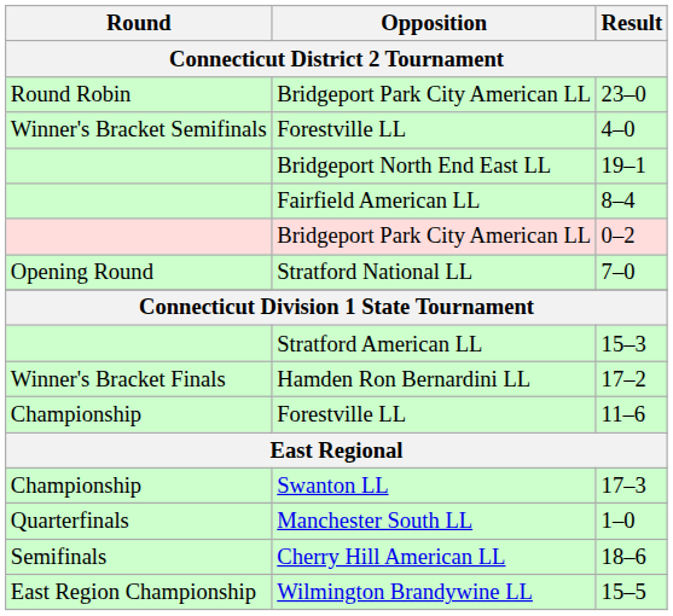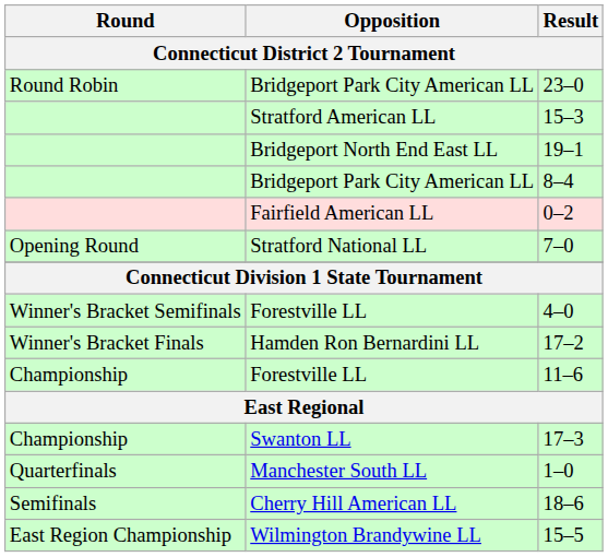rows swapped: 15–3 <-> 4–0
8–4 | Opposition: Fairfield American LL -> Bridgeport Park City American LL
0–2 | Opposition: Bridgeport Park City American LL -> Fairfield American LL
